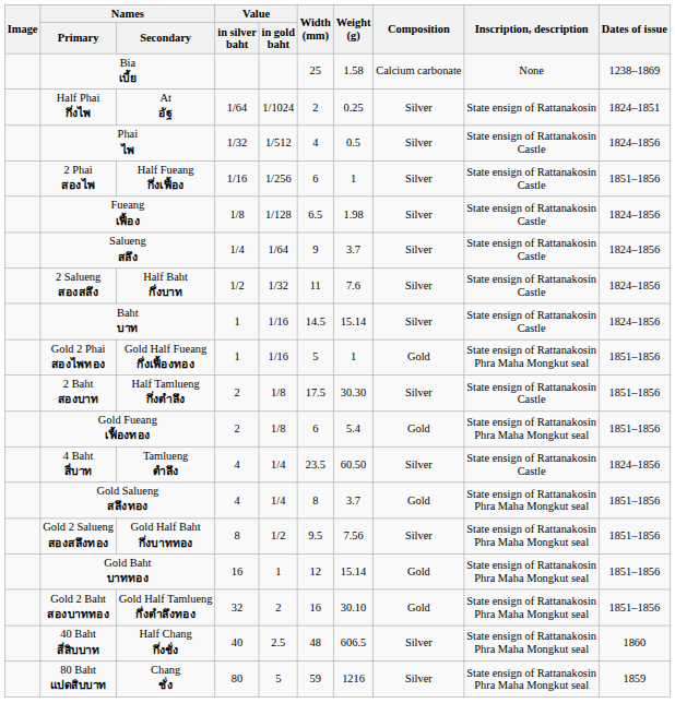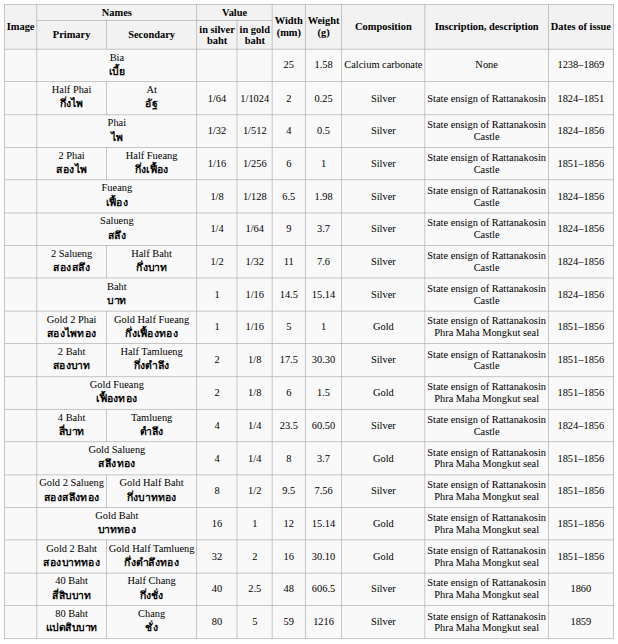Gold Fueang เฟื้องทอง | Weight (g): 5.4 -> 1.5
